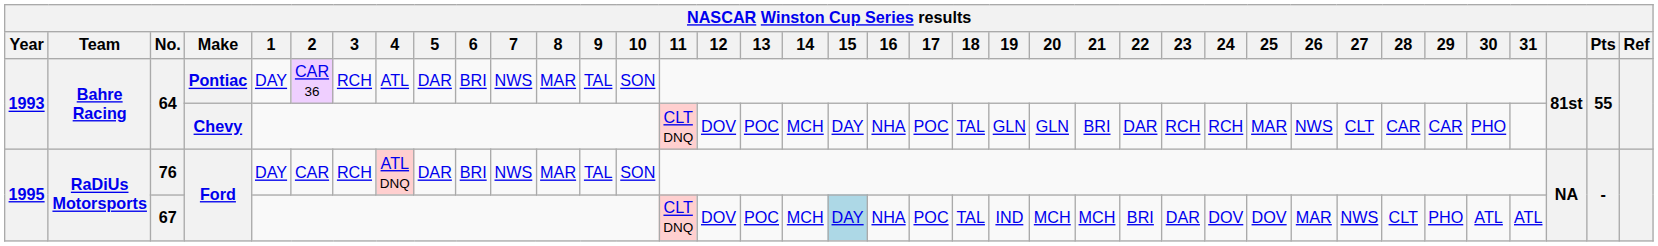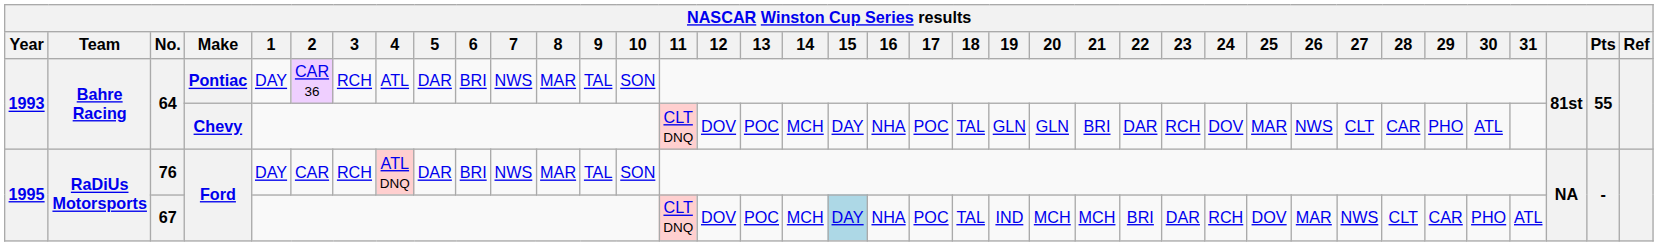64 / Chevy | 24: RCH -> DOV
64 / Chevy | 29: CAR -> PHO
64 / Chevy | 30: PHO -> ATL
67 | 24: DOV -> RCH
67 | 29: PHO -> CAR
67 | 30: ATL -> PHO
